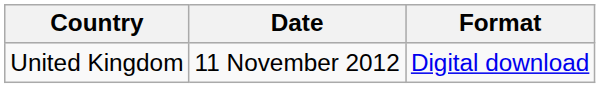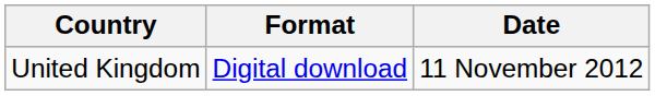columns swapped: Date <-> Format
